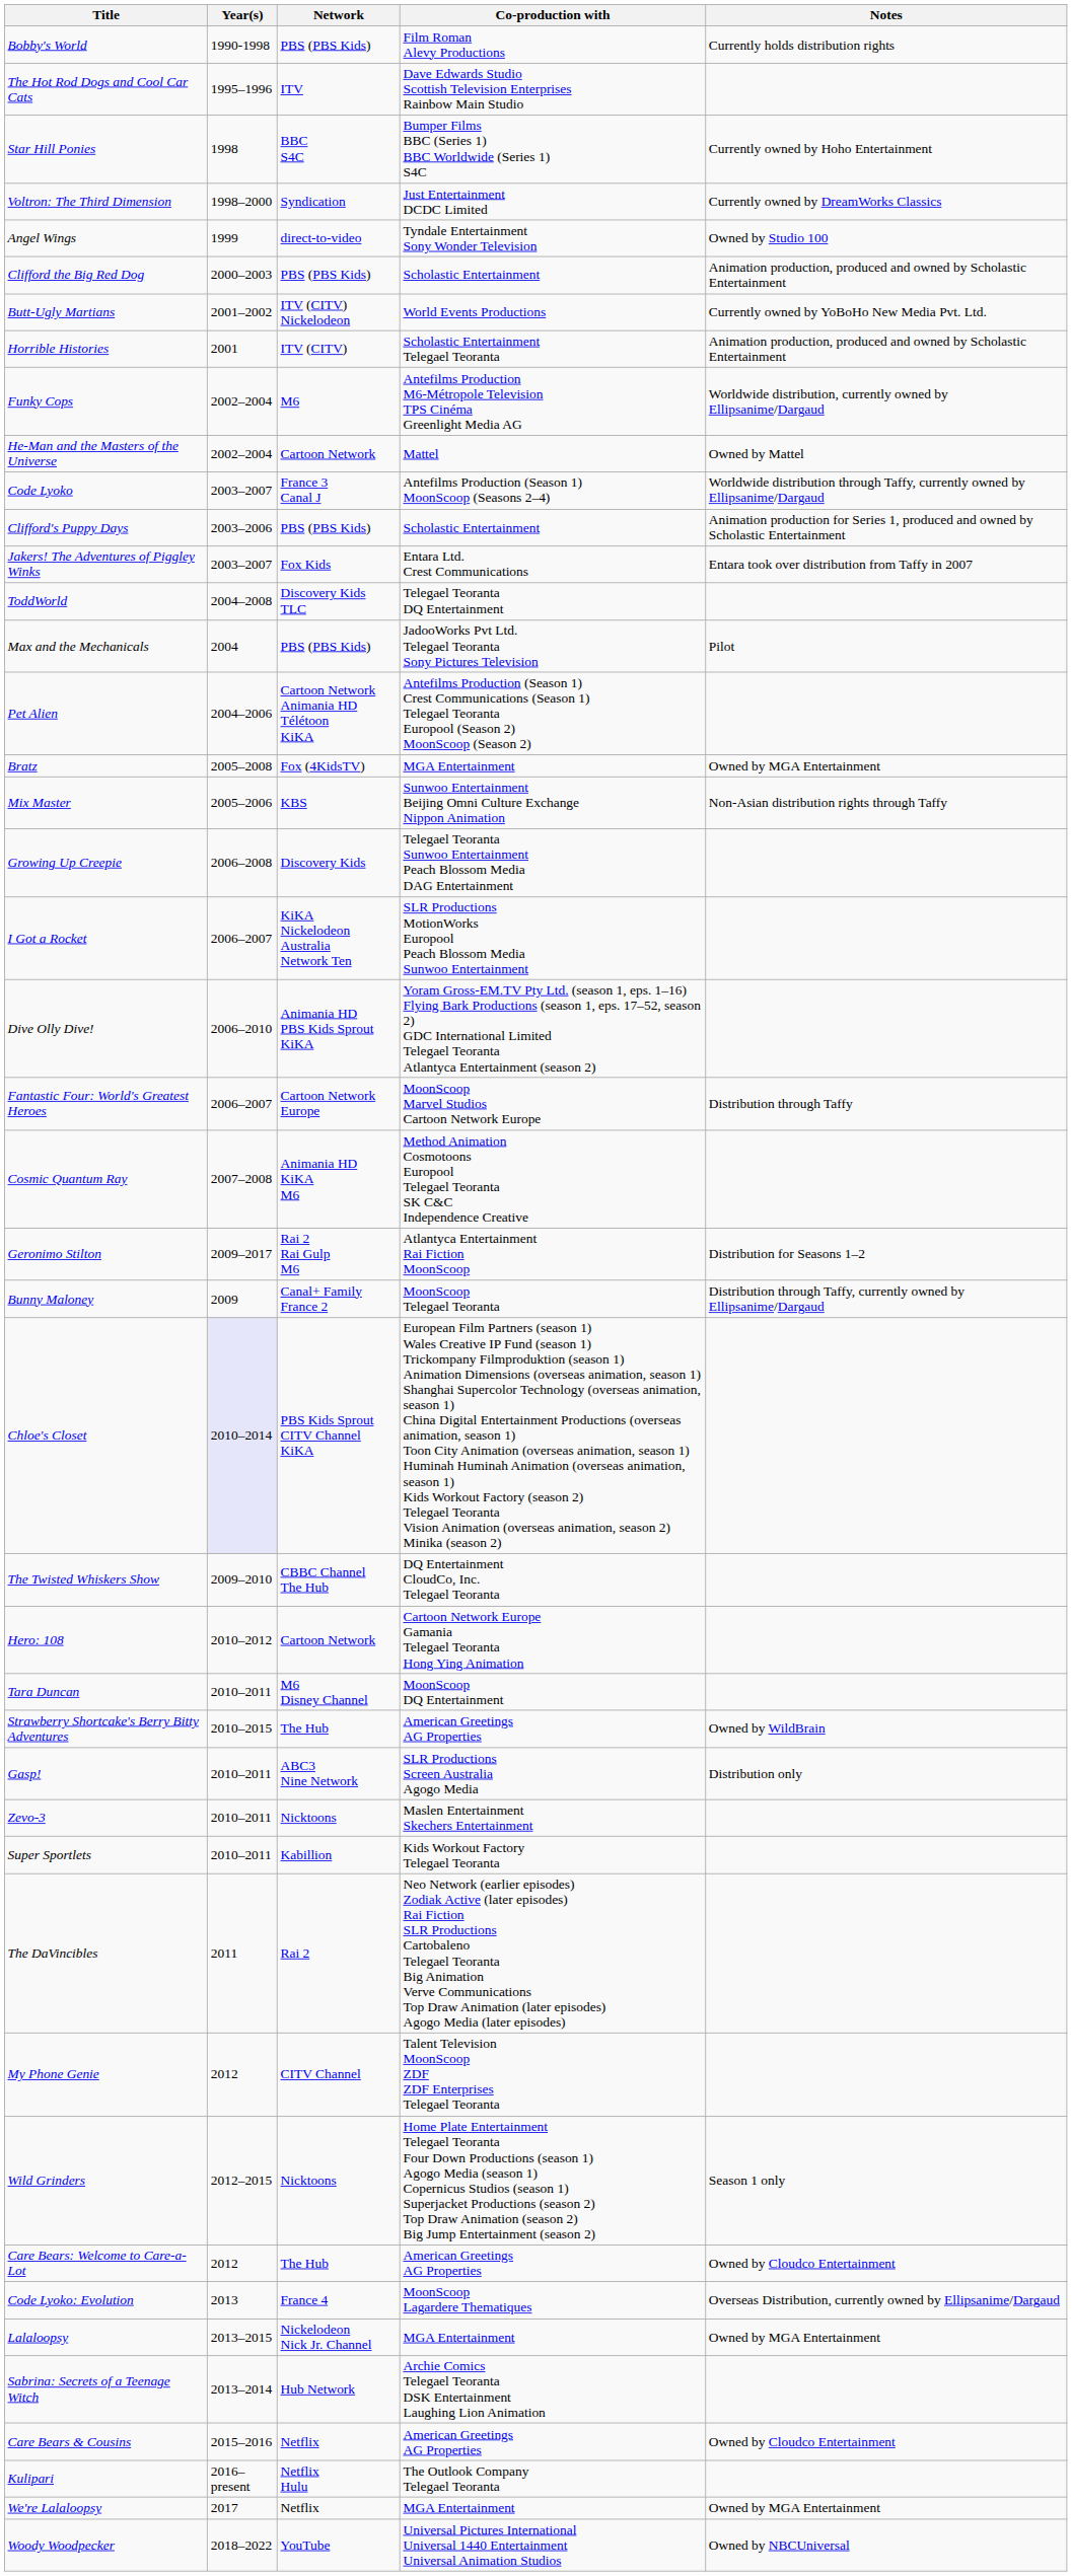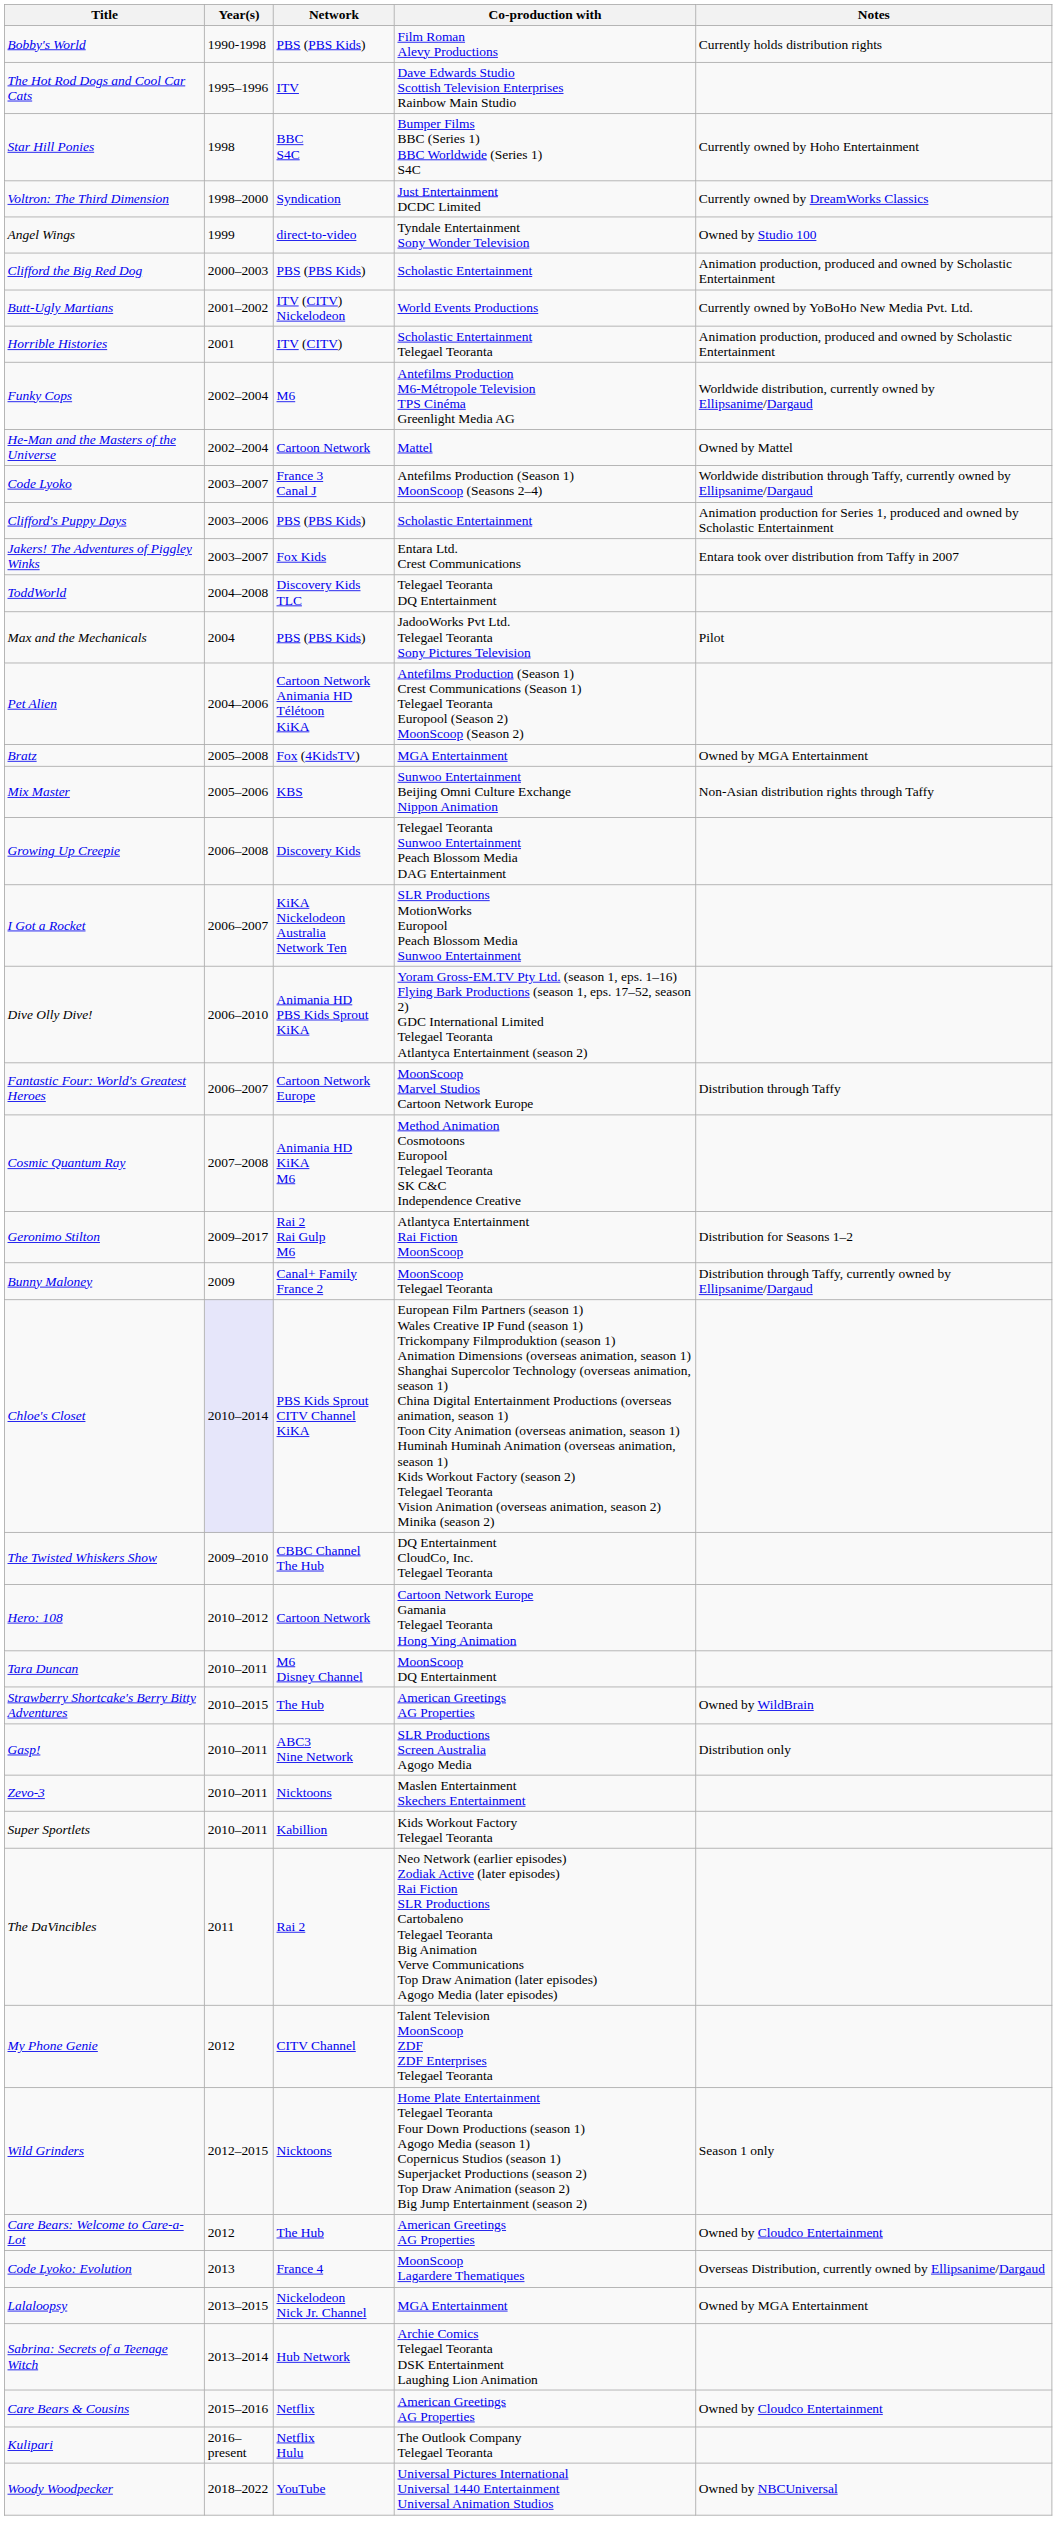- row: We're Lalaloopsy | 2017 | Netflix | MGA Entertainment | Owned by MGA Entertainment
